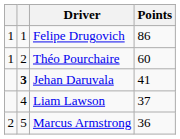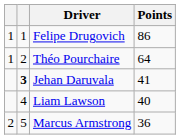Théo Pourchaire | Points: 60 -> 64
Liam Lawson | Points: 37 -> 40
